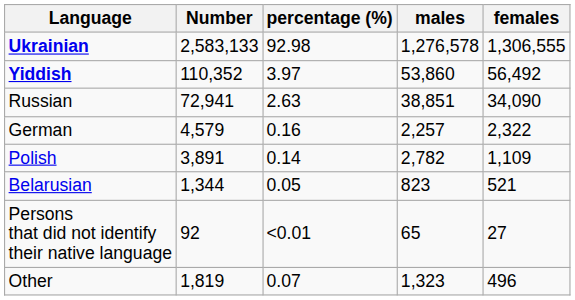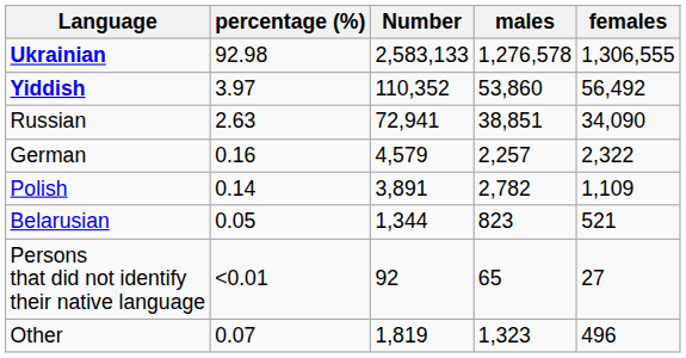columns swapped: Number <-> percentage (%)
